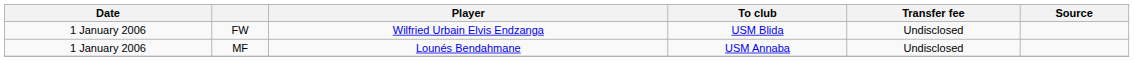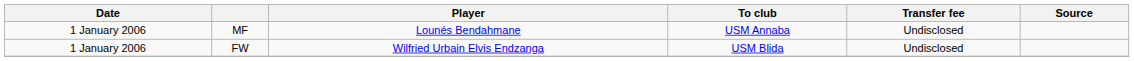rows swapped: MF <-> FW
